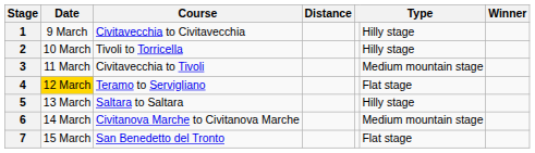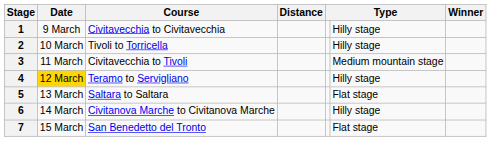4 | column 6: Flat stage -> Hilly stage
5 | column 6: Hilly stage -> Flat stage
6 | column 6: Medium mountain stage -> Hilly stage
